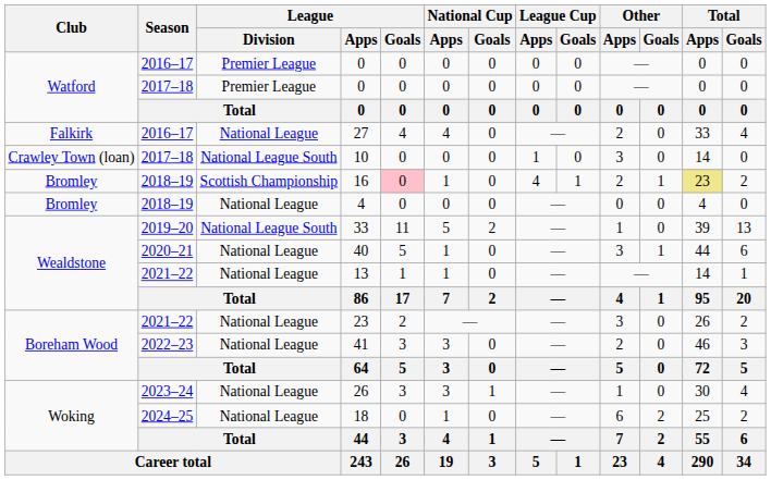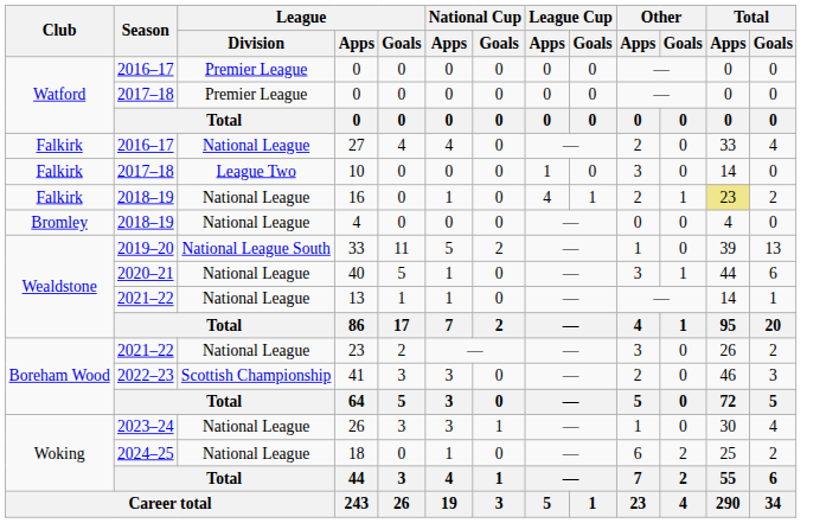10 | Club: Crawley Town (loan) -> Falkirk
10 | League / Division: National League South -> League Two
16 | Club: Bromley -> Falkirk
16 | League / Division: Scottish Championship -> National League
16 | League / Goals: pink background -> no background
41 | League / Division: National League -> Scottish Championship
